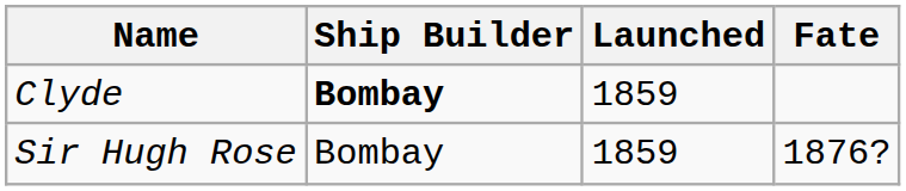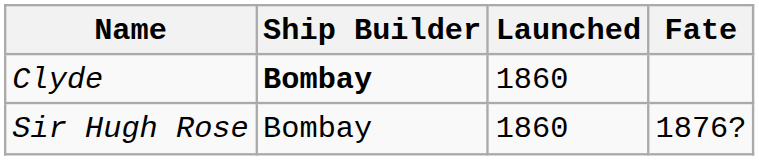Clyde | Launched: 1859 -> 1860
Sir Hugh Rose | Launched: 1859 -> 1860
